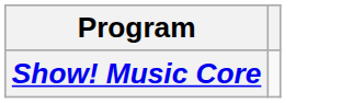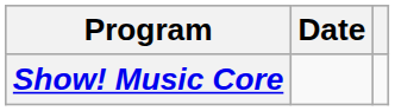+ column: Date
